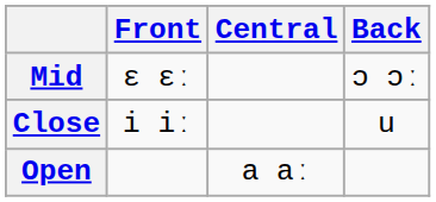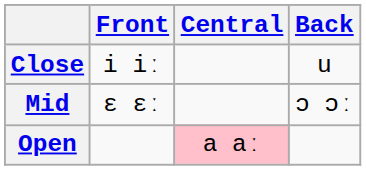rows swapped: Close <-> Mid
Open | Central: no background -> pink background
